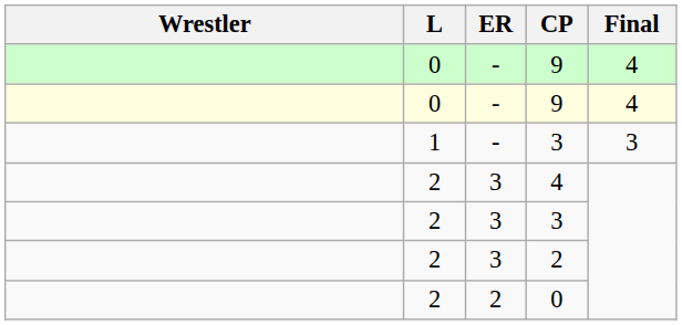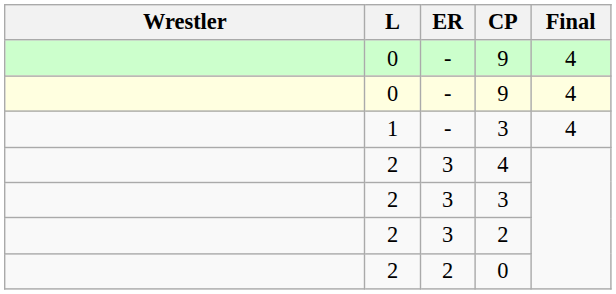1 / 3 | Final: 3 -> 4
